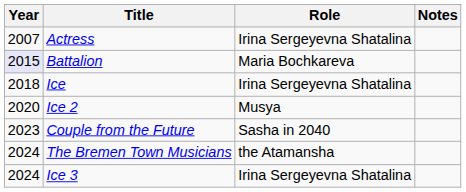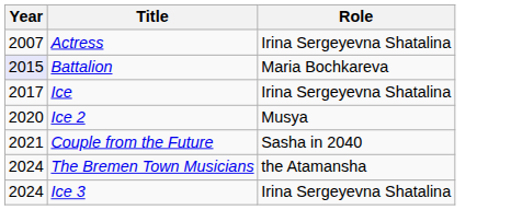- column: Notes
Ice | Year: 2018 -> 2017
Couple from the Future | Year: 2023 -> 2021
